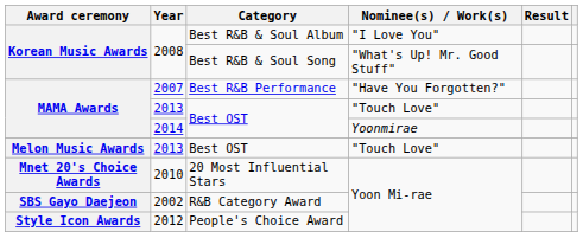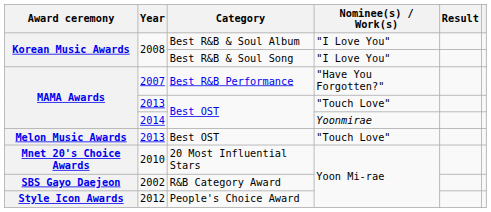2008 / Best R&B & Soul Song | Nominee(s) / Work(s): "What's Up! Mr. Good Stuff" -> "I Love You"
